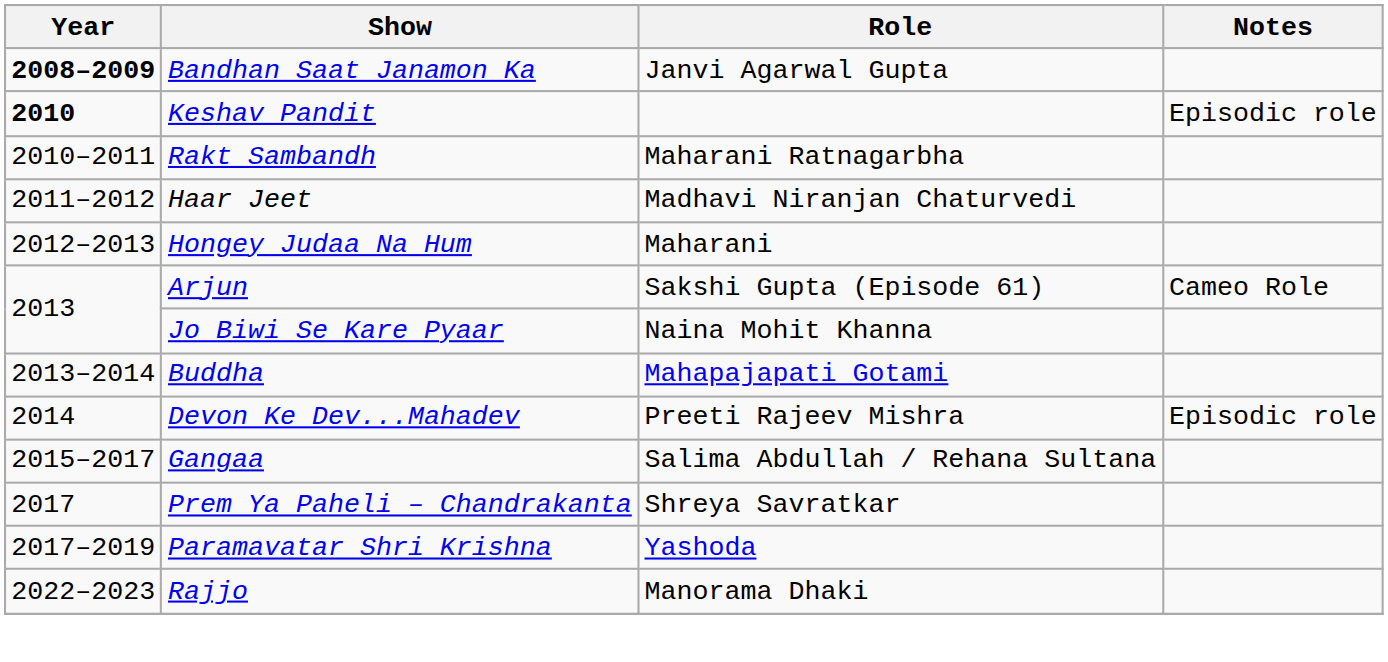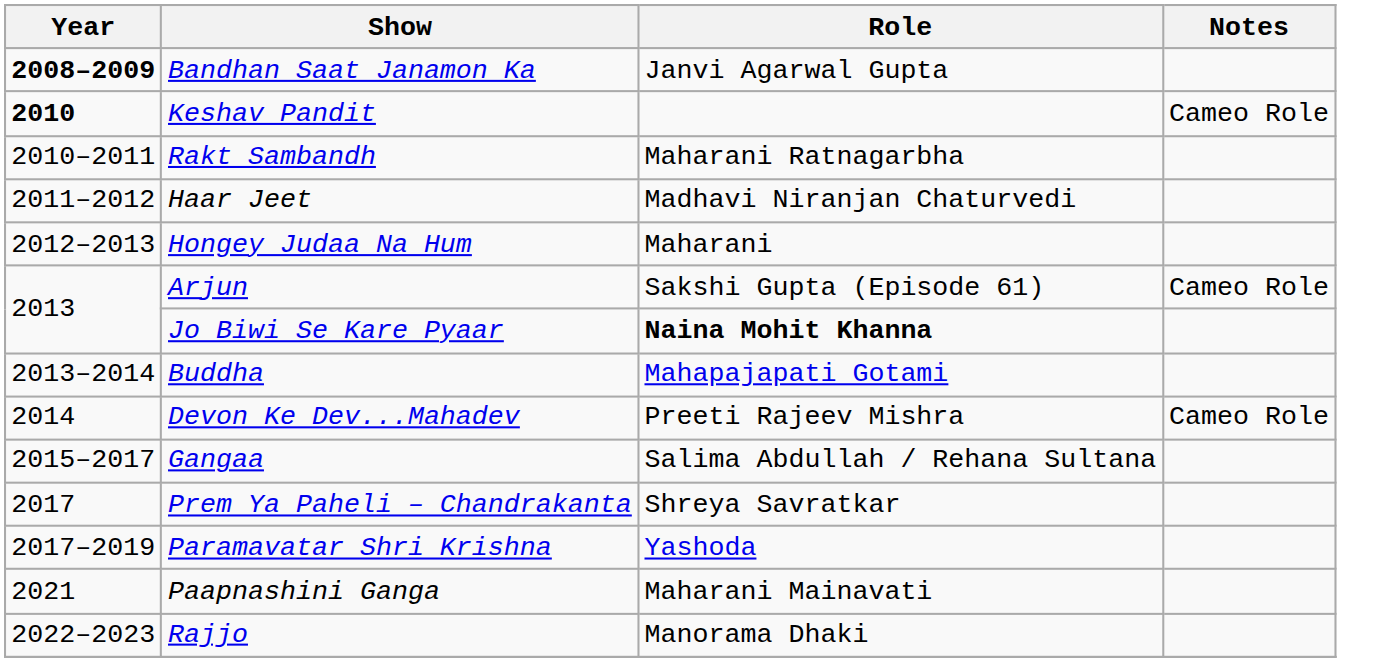Keshav Pandit | Notes: Episodic role -> Cameo Role
Jo Biwi Se Kare Pyaar | Role: normal -> bold
Devon Ke Dev...Mahadev | Notes: Episodic role -> Cameo Role
+ row: 2021 | Paapnashini Ganga | Maharani Mainavati
